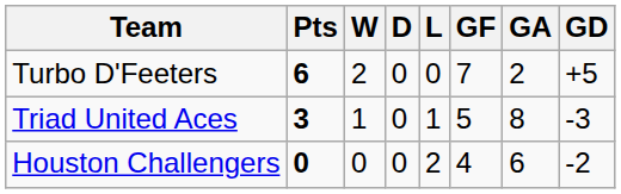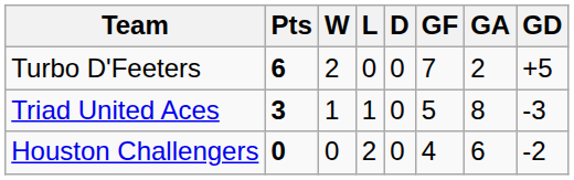columns swapped: D <-> L
